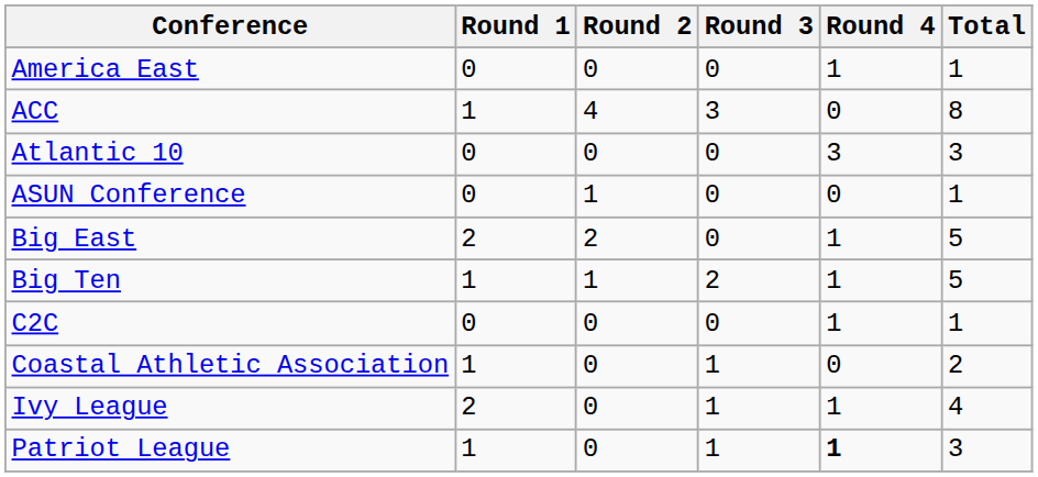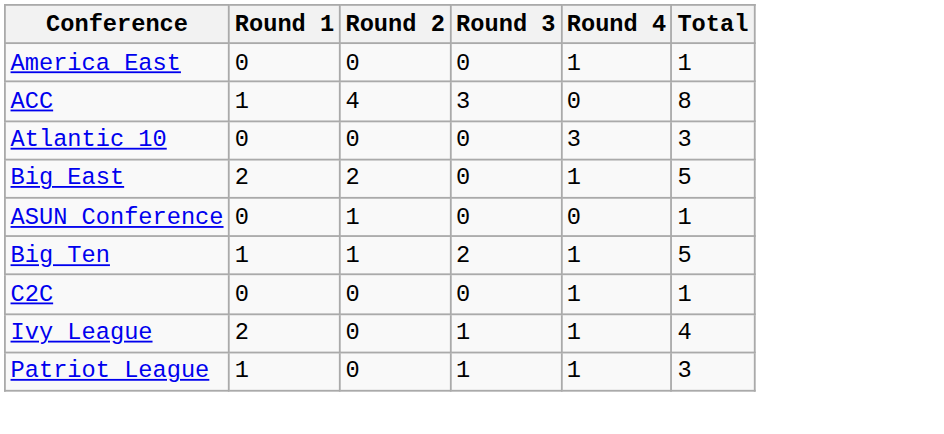rows swapped: ASUN Conference <-> Big East
- row: Coastal Athletic Association | 1 | 0 | 1 | 0 | 2
Patriot League | Round 4: bold -> normal
